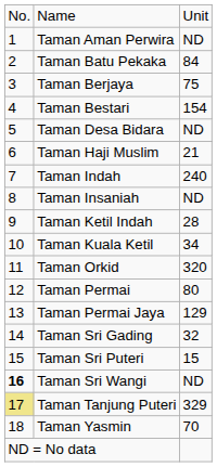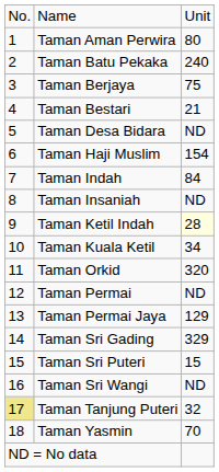Taman Aman Perwira | column 3: ND -> 80
Taman Batu Pekaka | column 3: 84 -> 240
Taman Bestari | column 3: 154 -> 21
Taman Haji Muslim | column 3: 21 -> 154
Taman Indah | column 3: 240 -> 84
Taman Ketil Indah | column 3: no background -> lightyellow background
Taman Permai | column 3: 80 -> ND
Taman Sri Gading | column 3: 32 -> 329
Taman Sri Wangi | column 1: bold -> normal
Taman Tanjung Puteri | column 3: 329 -> 32
